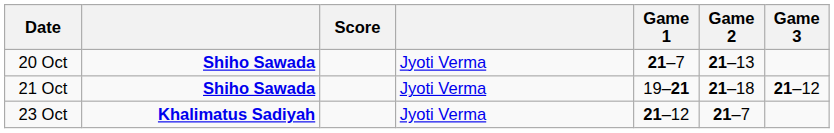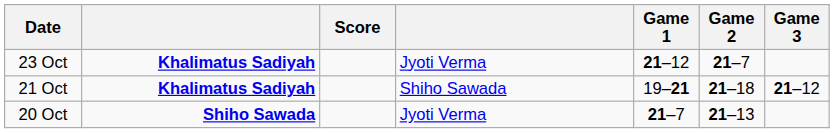rows swapped: 20 Oct <-> 23 Oct
21 Oct | column 2: Shiho Sawada -> Khalimatus Sadiyah
21 Oct | column 4: Jyoti Verma -> Shiho Sawada
